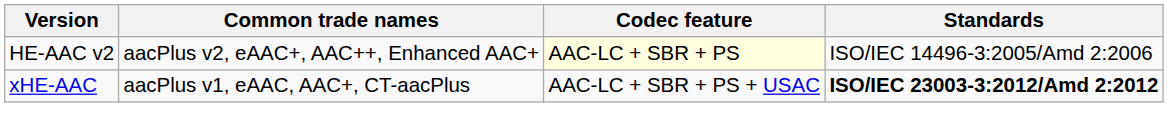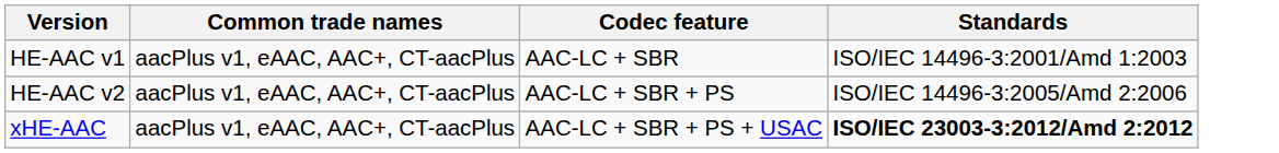+ row: HE-AAC v1 | aacPlus v1, eAAC, AAC+, CT-aacPlus | AAC-LC + SBR | ISO/IEC 14496-3:2001/Amd 1:2003
HE-AAC v2 | Common trade names: aacPlus v2, eAAC+, AAC++, Enhanced AAC+ -> aacPlus v1, eAAC, AAC+, CT-aacPlus
HE-AAC v2 | Codec feature: lightyellow background -> no background
